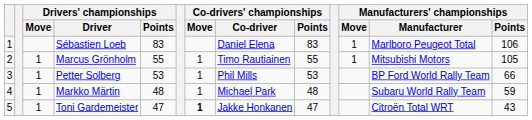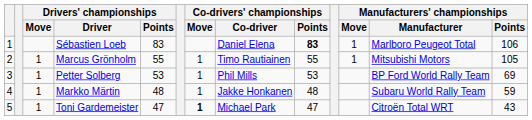Sébastien Loeb | Co-drivers' championships / Points: normal -> bold
Petter Solberg | Manufacturers' championships / Points: 66 -> 69
Markko Märtin | Co-drivers' championships / Co-driver: Michael Park -> Jakke Honkanen
Toni Gardemeister | Co-drivers' championships / Co-driver: Jakke Honkanen -> Michael Park
